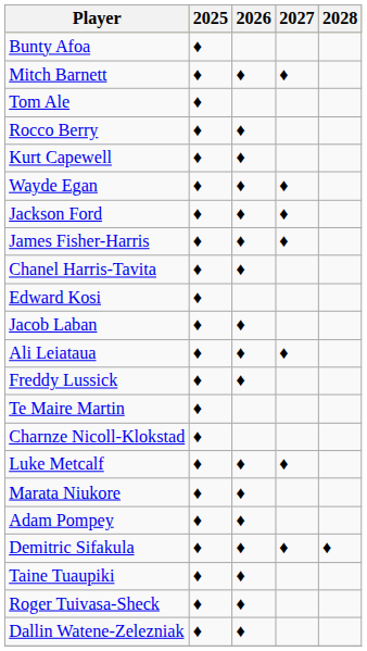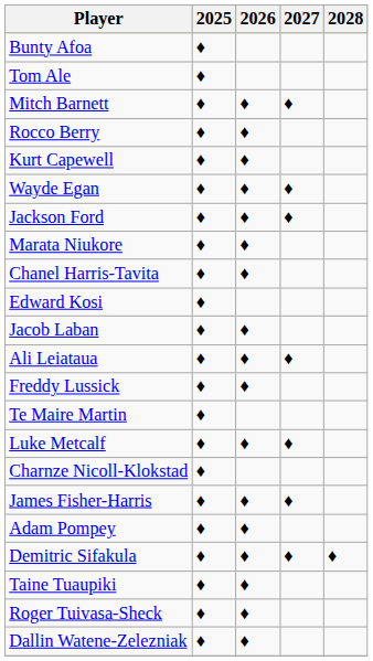rows swapped: Tom Ale <-> Mitch Barnett
rows swapped: James Fisher-Harris <-> Marata Niukore
rows swapped: Luke Metcalf <-> Charnze Nicoll-Klokstad
